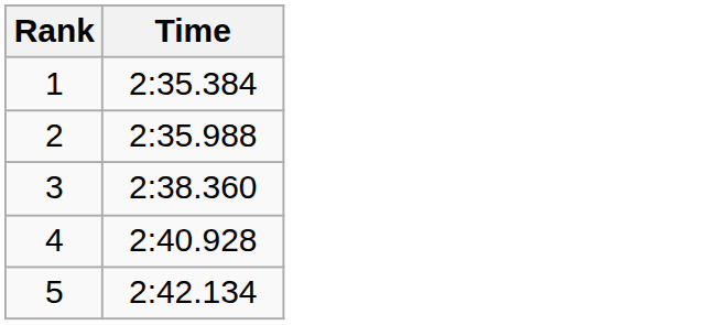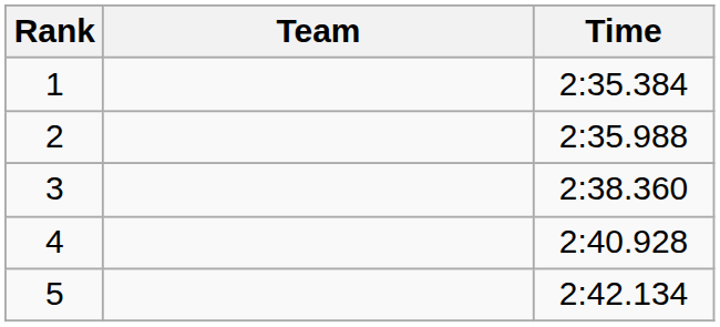+ column: Team
